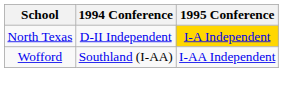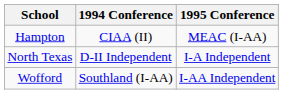+ row: Hampton | CIAA (II) | MEAC (I-AA)
North Texas | 1995 Conference: gold background -> no background
